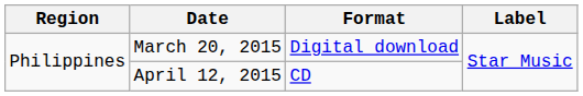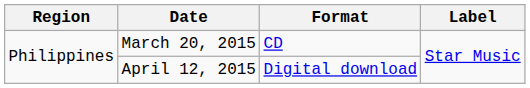March 20, 2015 | Format: Digital download -> CD
April 12, 2015 | Format: CD -> Digital download
